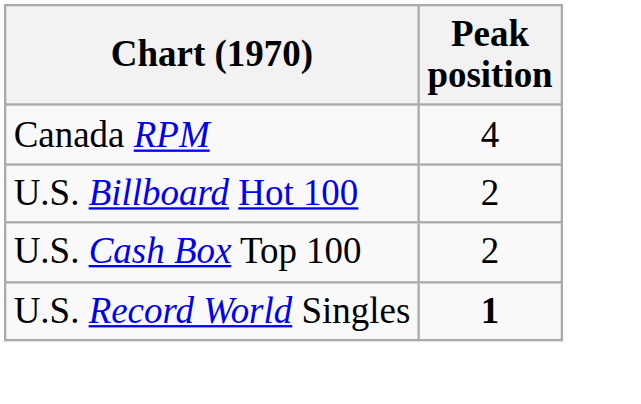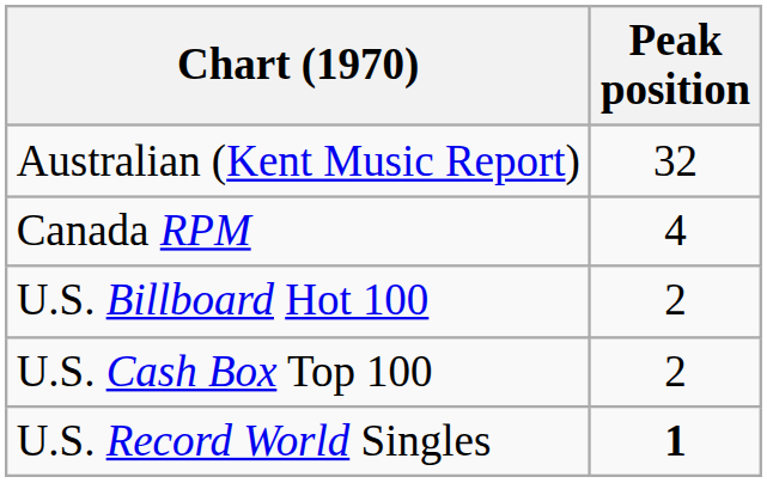+ row: Australian (Kent Music Report) | 32
